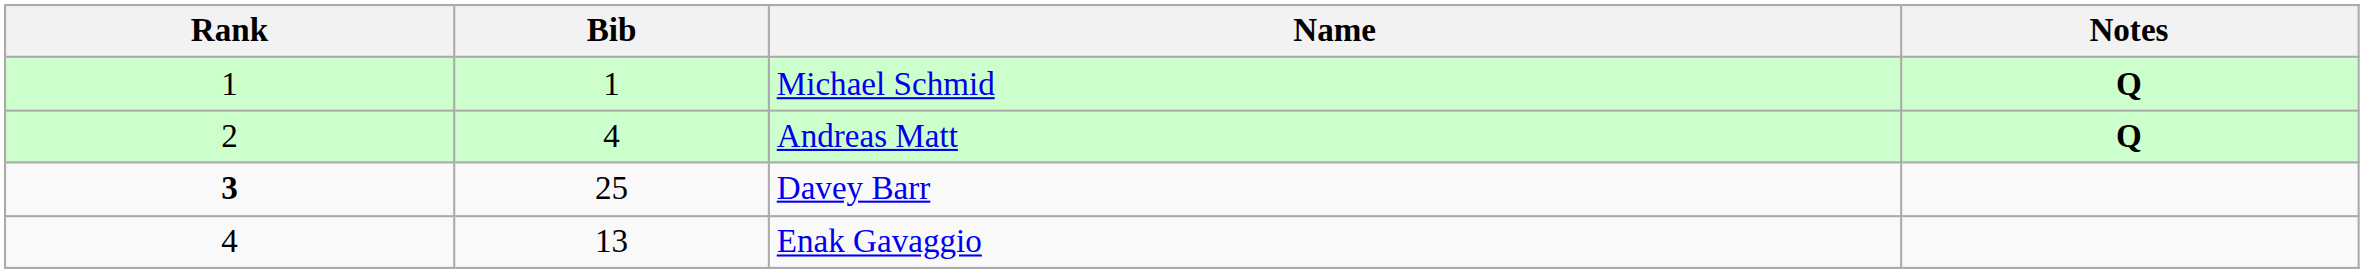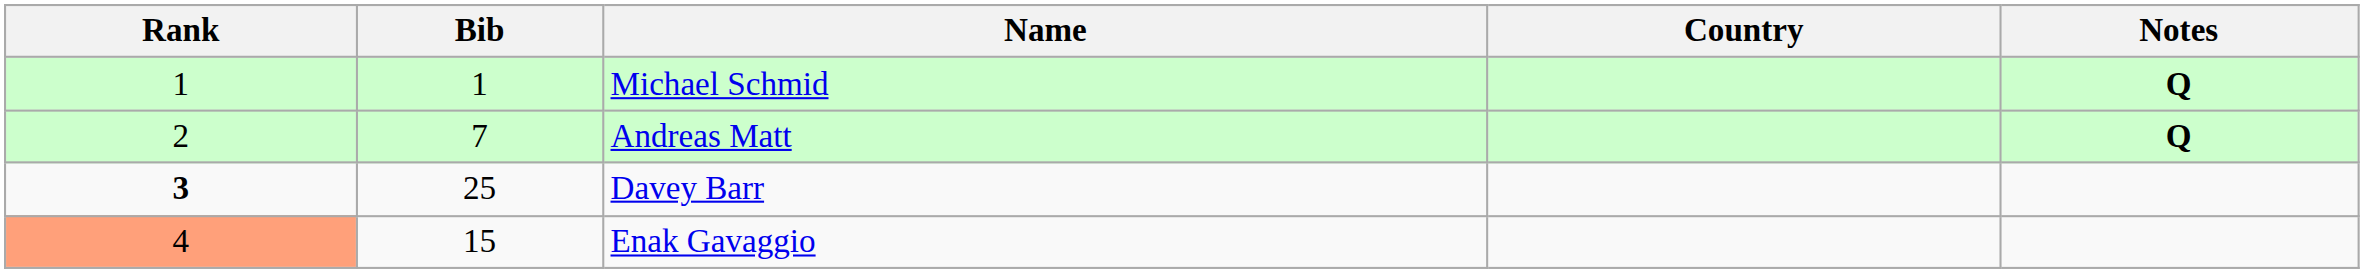+ column: Country
Andreas Matt | Bib: 4 -> 7
Enak Gavaggio | Rank: no background -> lightsalmon background
Enak Gavaggio | Bib: 13 -> 15
